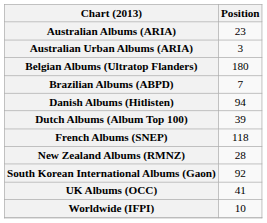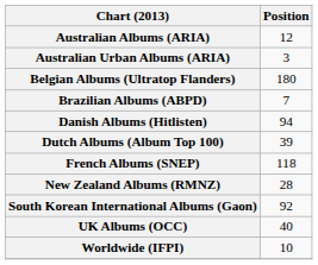Australian Albums (ARIA) | Position: 23 -> 12
UK Albums (OCC) | Position: 41 -> 40
